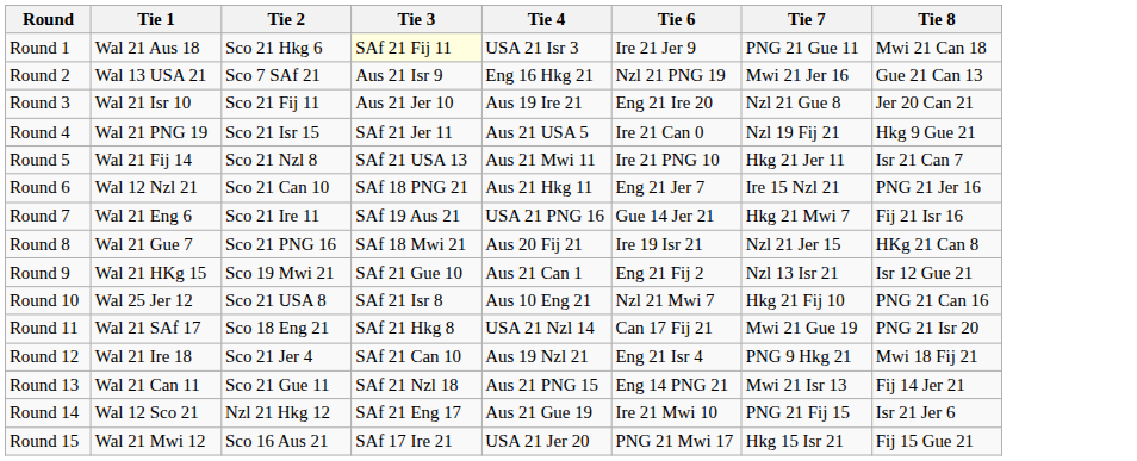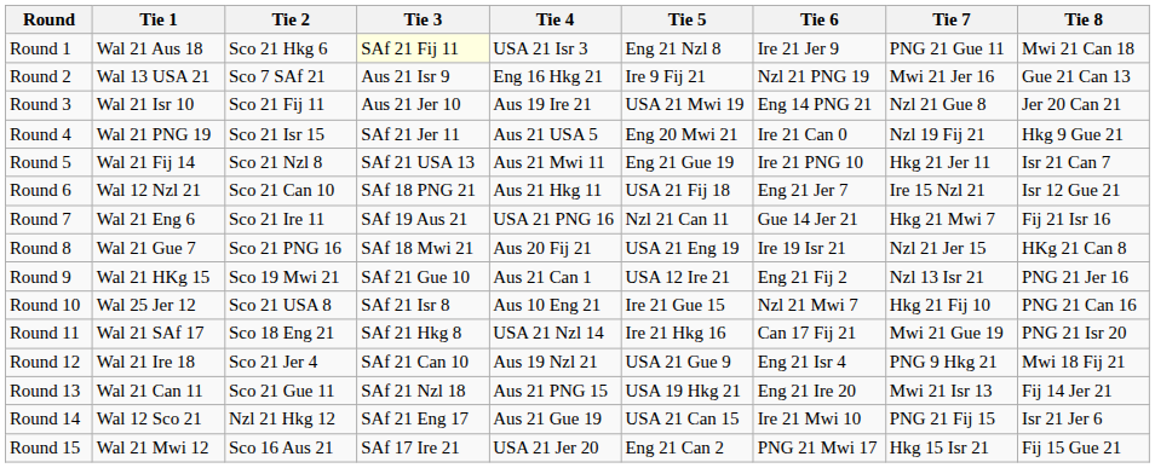+ column: Tie 5 | Eng 21 Nzl 8 | Ire 9 Fij 21 | USA 21 Mwi 19 | Eng 20 Mwi 21 | Eng 21 Gue 19 | USA 21 Fij 18 | Nzl 21 Can 11 | USA 21 Eng 19 | USA 12 Ire 21 | Ire 21 Gue 15 | Ire 21 Hkg 16 | USA 21 Gue 9 | USA 19 Hkg 21 | USA 21 Can 15 | Eng 21 Can 2
Round 3 | Tie 6: Eng 21 Ire 20 -> Eng 14 PNG 21
Round 6 | Tie 8: PNG 21 Jer 16 -> Isr 12 Gue 21
Round 9 | Tie 8: Isr 12 Gue 21 -> PNG 21 Jer 16
Round 13 | Tie 6: Eng 14 PNG 21 -> Eng 21 Ire 20
